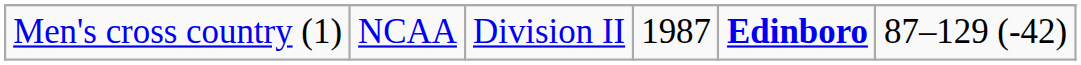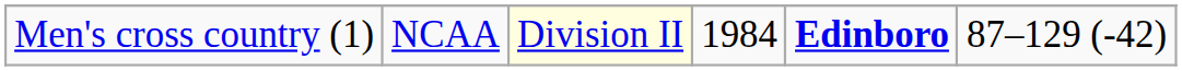Men's cross country (1) | column 3: no background -> lightyellow background
Men's cross country (1) | column 4: 1987 -> 1984
